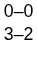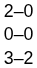+ row: 2–0
